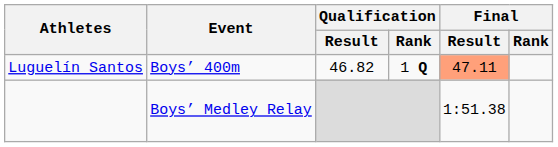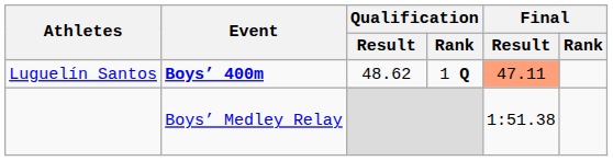Luguelín Santos | Event: normal -> bold
Luguelín Santos | Qualification / Result: 46.82 -> 48.62
